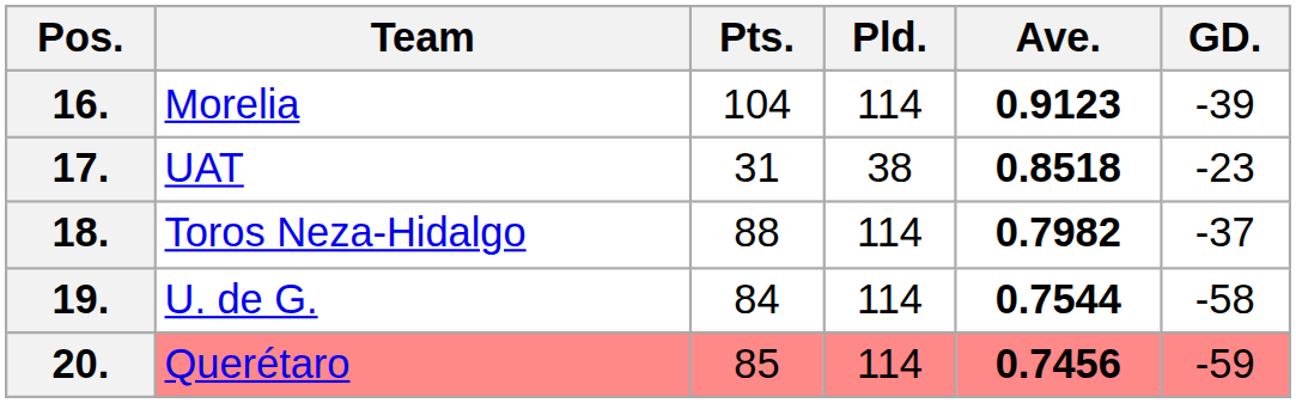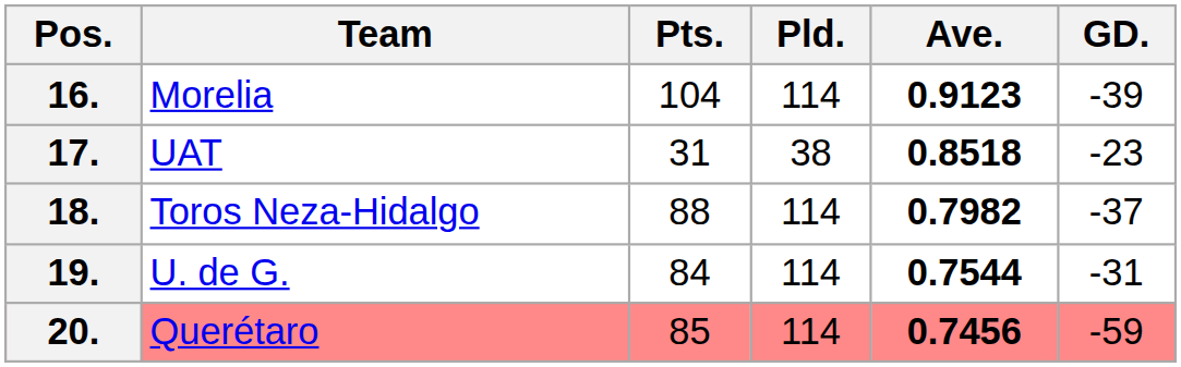19. | GD.: -58 -> -31
